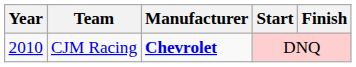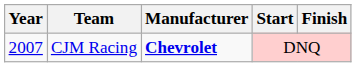CJM Racing | Year: 2010 -> 2007
